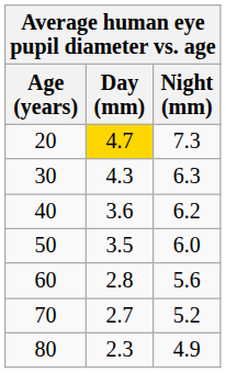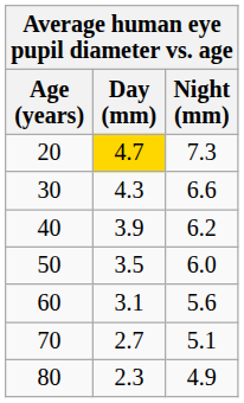30 | Night (mm): 6.3 -> 6.6
40 | Day (mm): 3.6 -> 3.9
60 | Day (mm): 2.8 -> 3.1
70 | Night (mm): 5.2 -> 5.1
